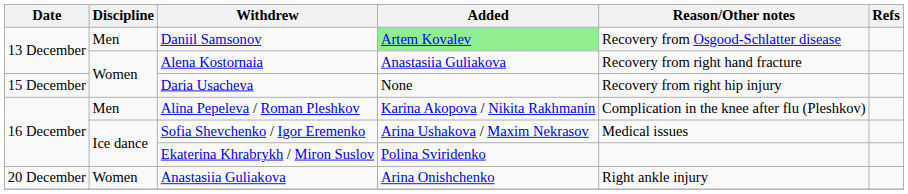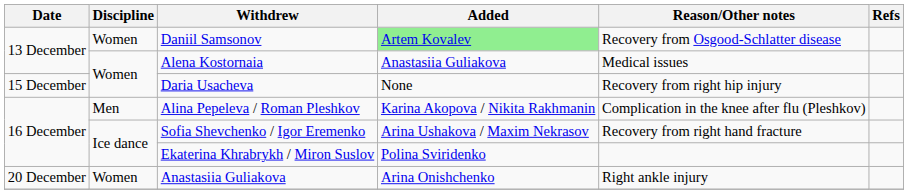Daniil Samsonov | Discipline: Men -> Women
Alena Kostornaia | Reason/Other notes: Recovery from right hand fracture -> Medical issues
Sofia Shevchenko / Igor Eremenko | Reason/Other notes: Medical issues -> Recovery from right hand fracture
